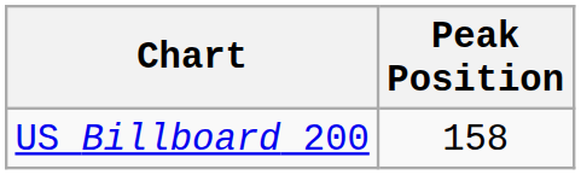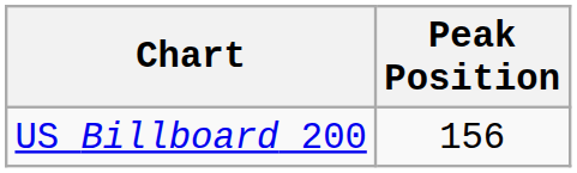US Billboard 200 | Peak Position: 158 -> 156
